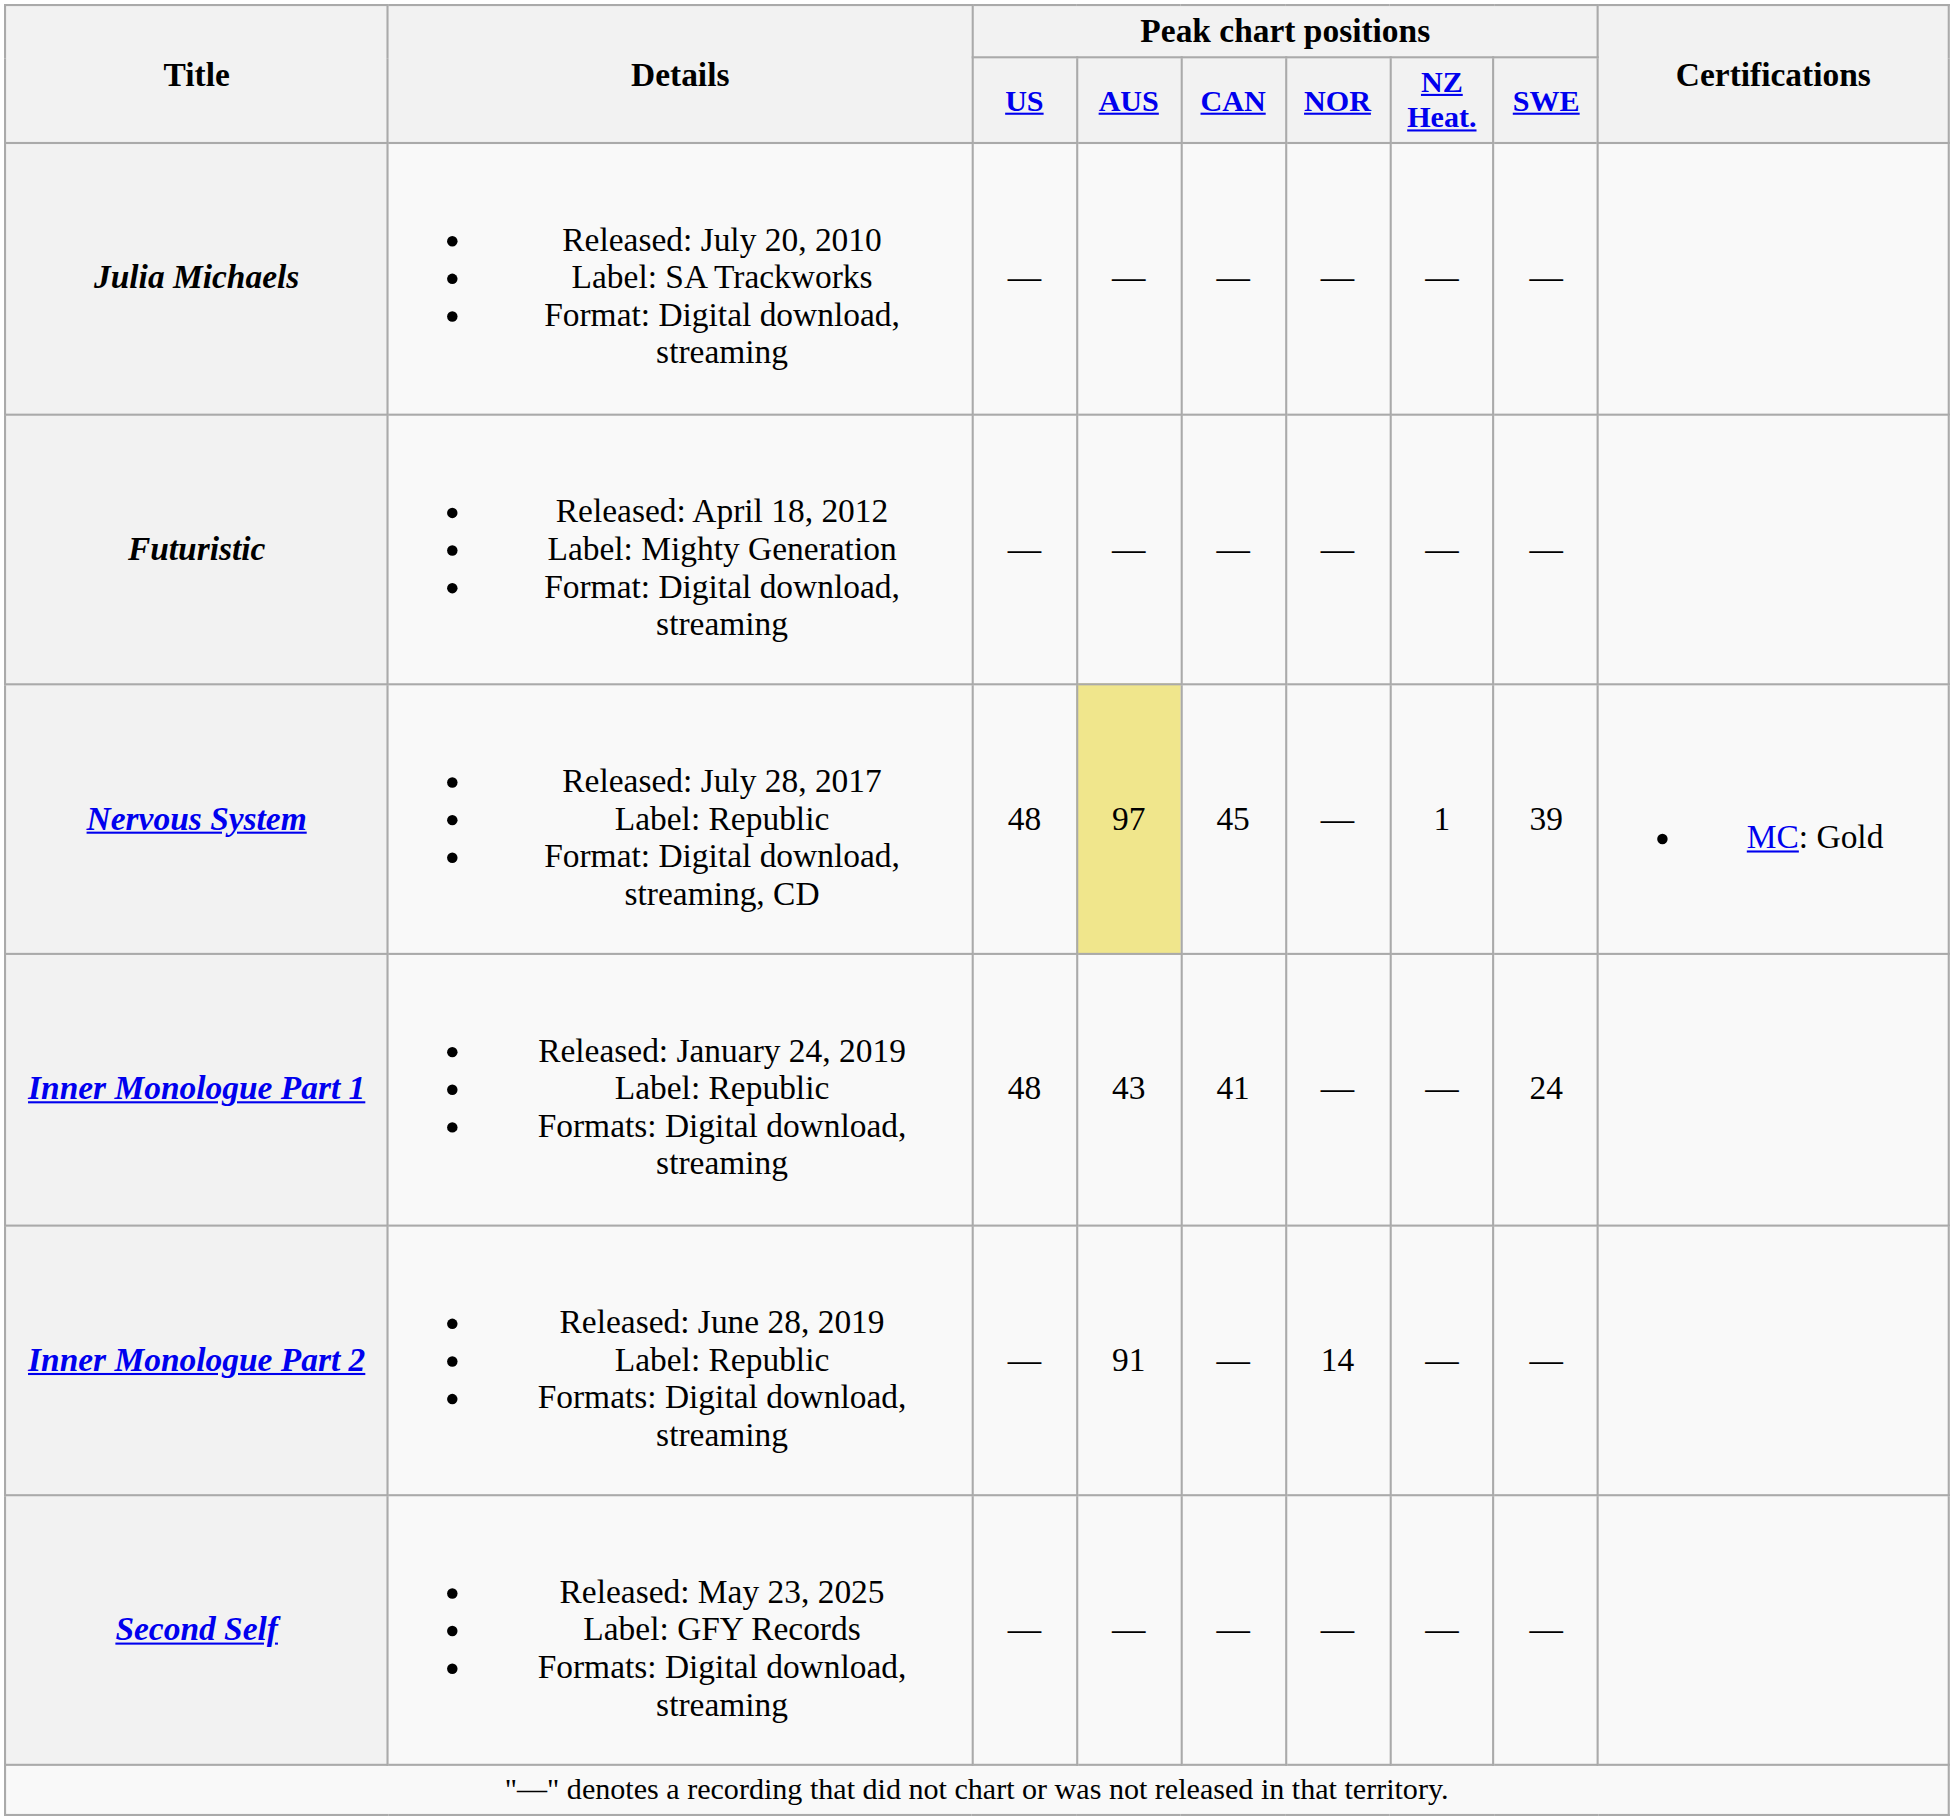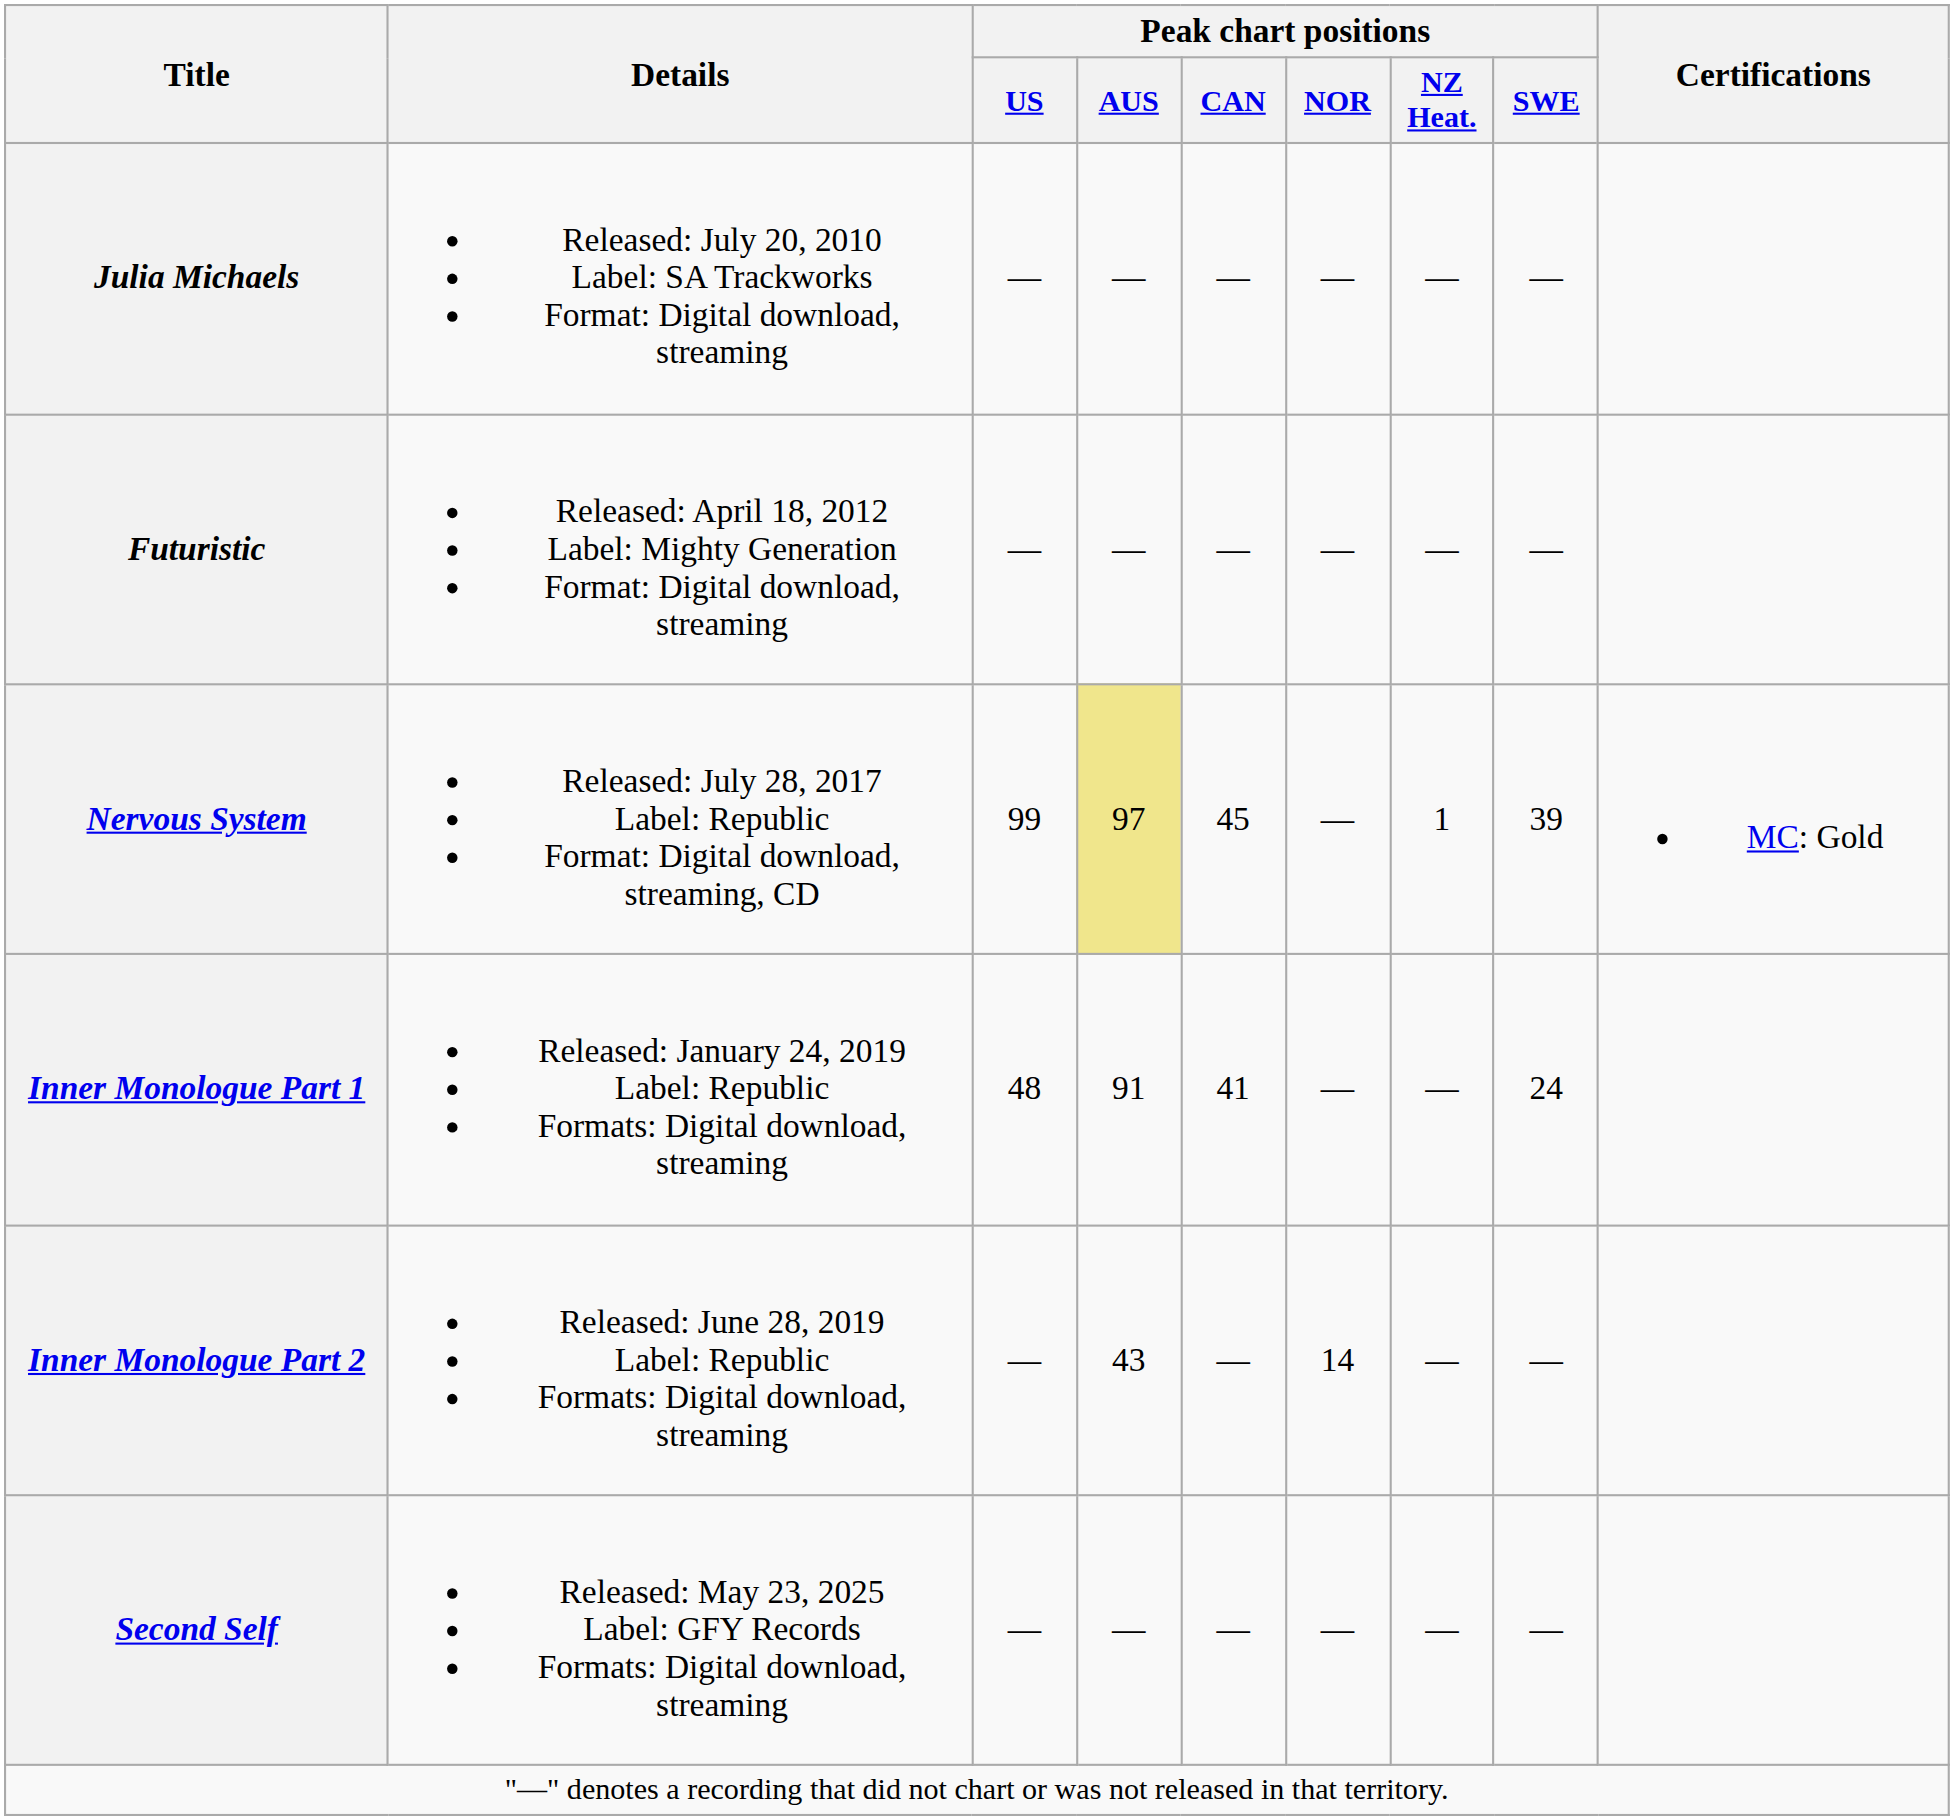Nervous System | Peak chart positions / US: 48 -> 99
Inner Monologue Part 1 | Peak chart positions / AUS: 43 -> 91
Inner Monologue Part 2 | Peak chart positions / AUS: 91 -> 43
